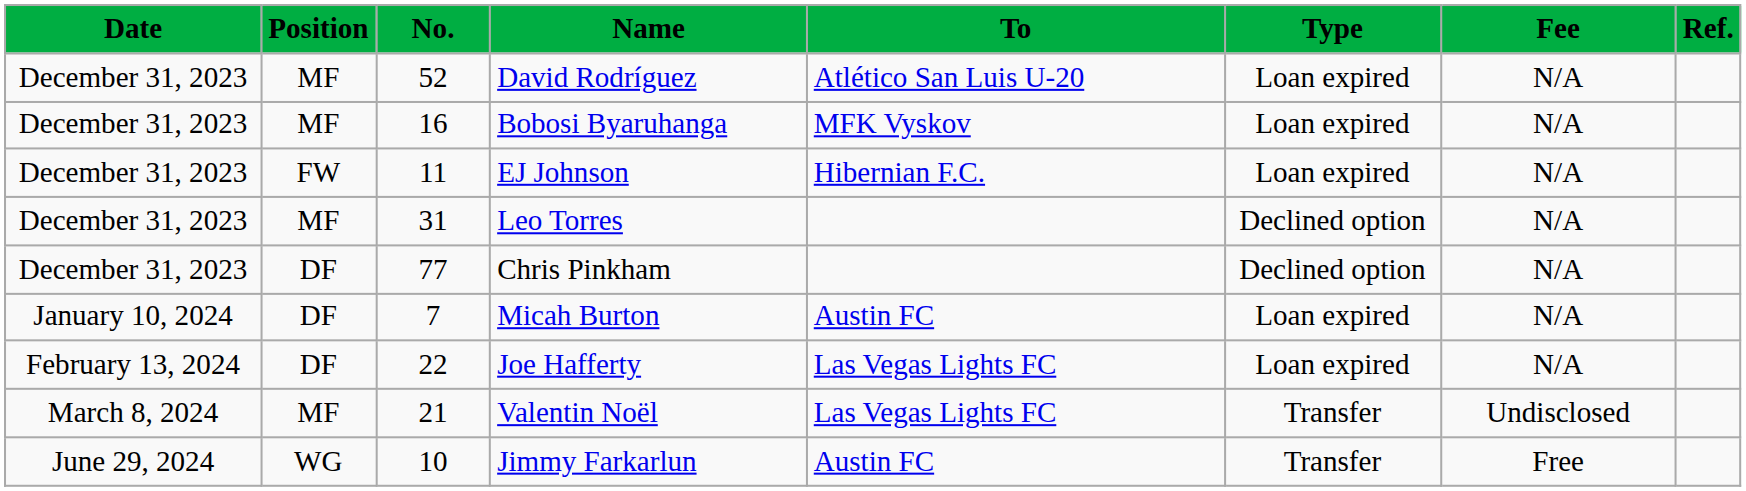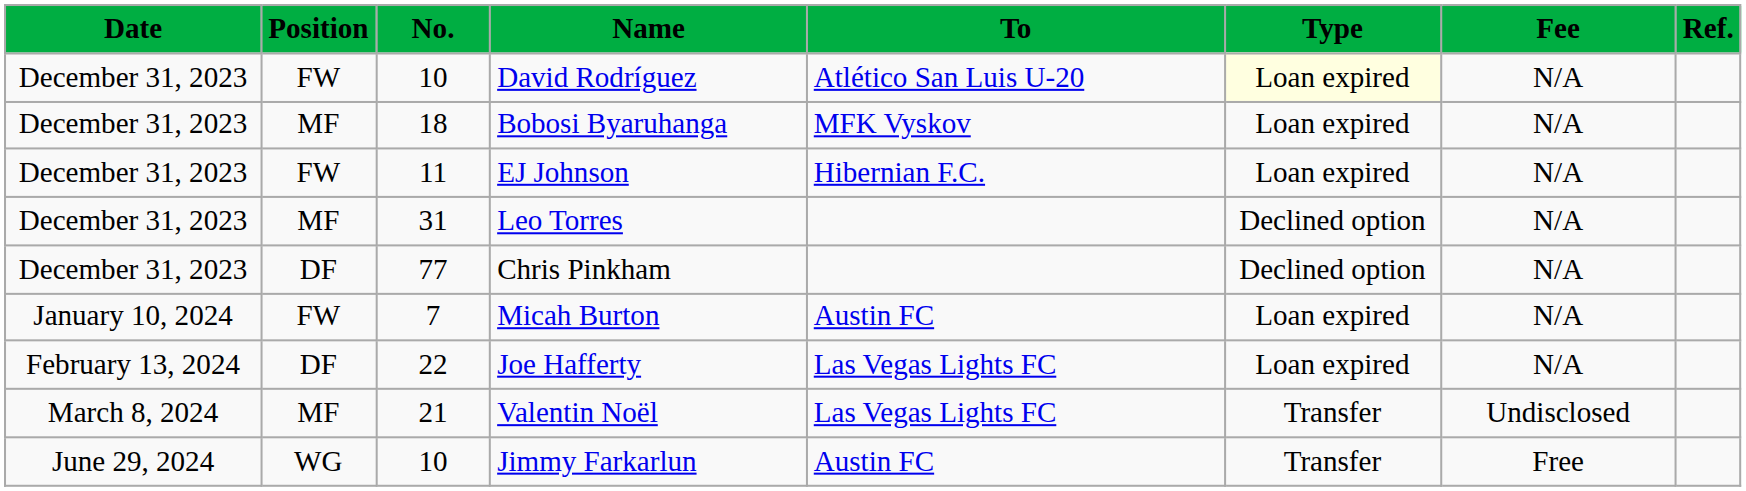David Rodríguez | Position: MF -> FW
David Rodríguez | No.: 52 -> 10
David Rodríguez | Type: no background -> lightyellow background
Bobosi Byaruhanga | No.: 16 -> 18
Micah Burton | Position: DF -> FW
